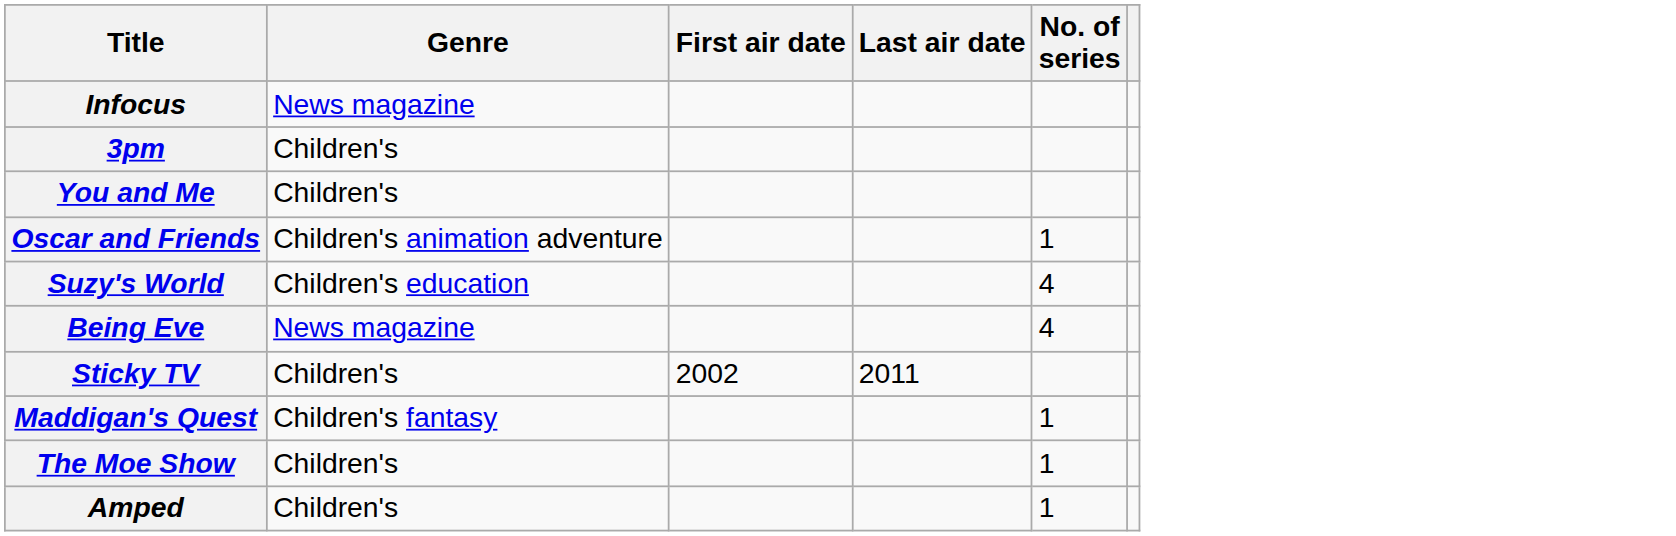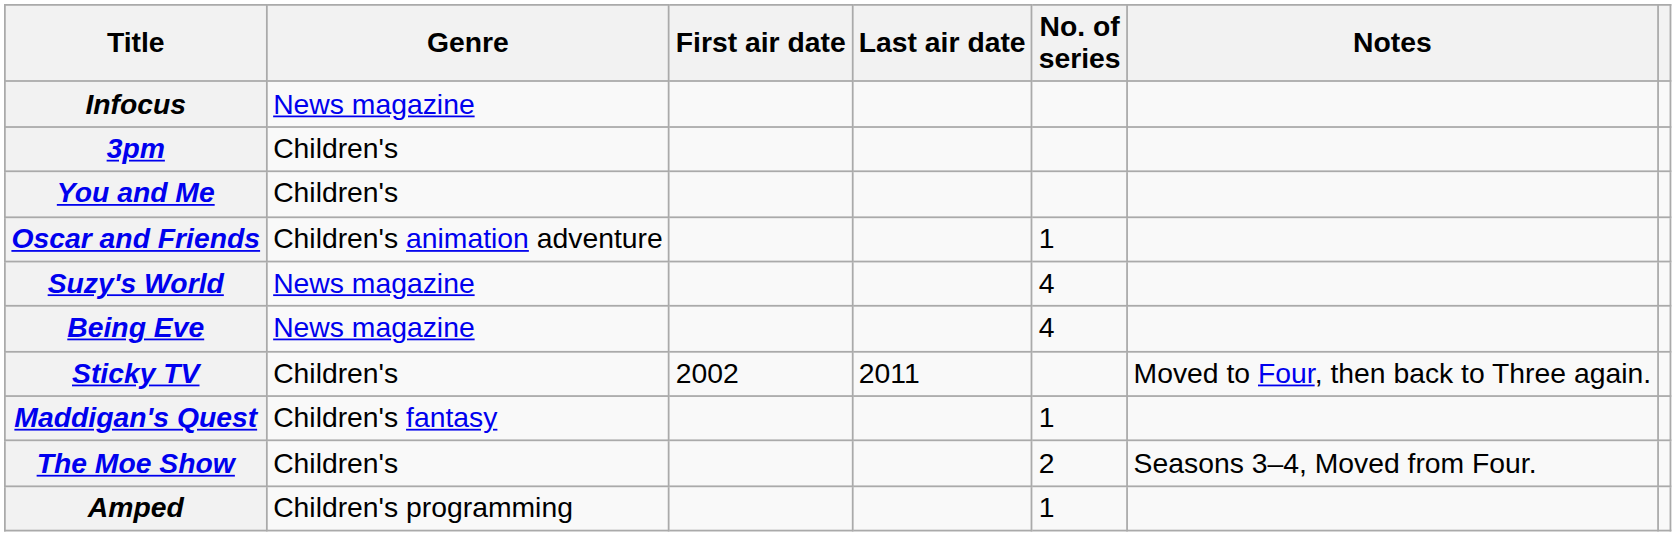+ column: Notes | Moved to Four, then back to Three again. | Seasons 3–4, Moved from Four.
Suzy's World | Genre: Children's education -> News magazine
The Moe Show | No. of series: 1 -> 2
Amped | Genre: Children's -> Children's programming
